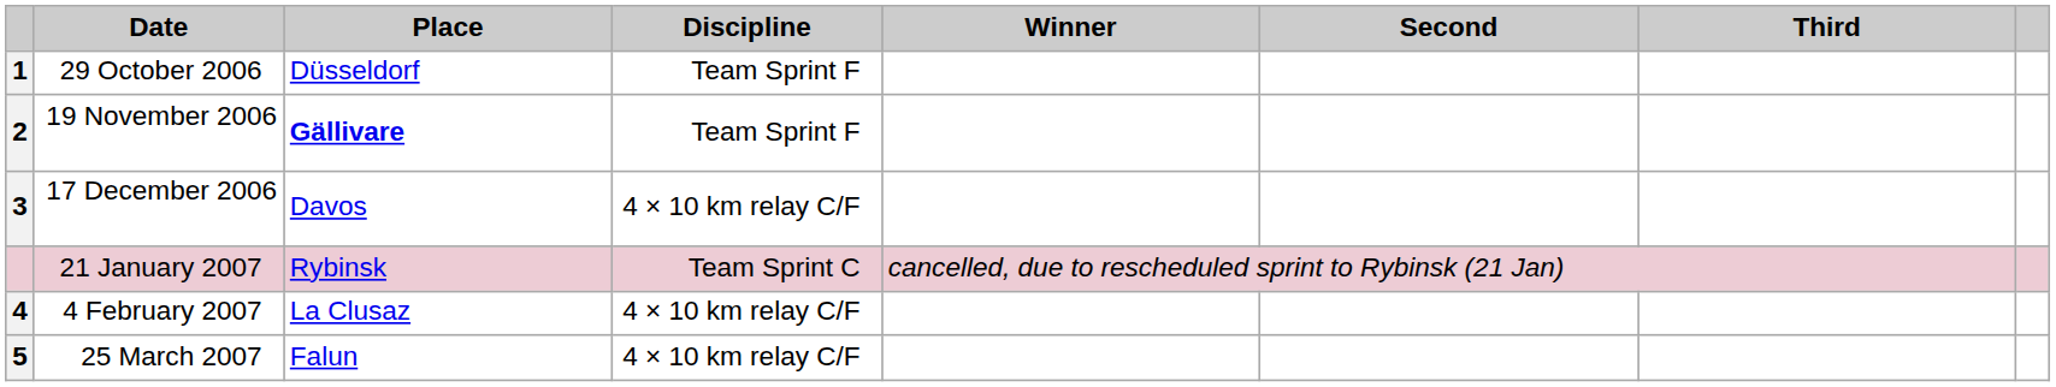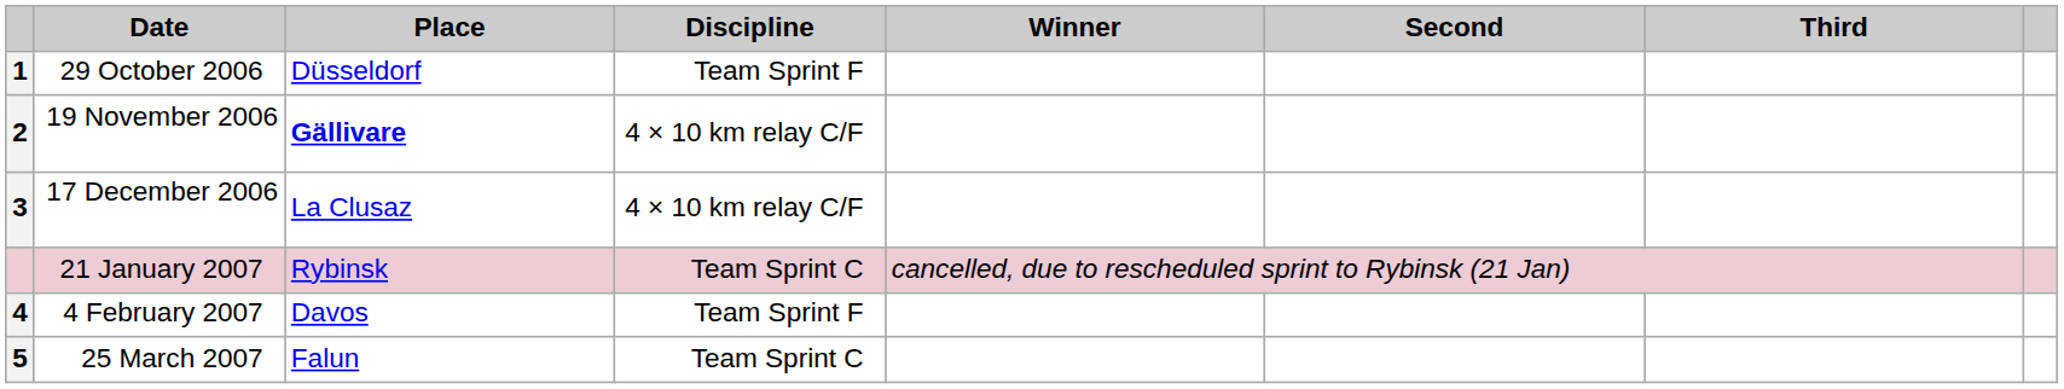19 November 2006 | Discipline: Team Sprint F -> 4 × 10 km relay C/F
17 December 2006 | Place: Davos -> La Clusaz
4 February 2007 | Place: La Clusaz -> Davos
4 February 2007 | Discipline: 4 × 10 km relay C/F -> Team Sprint F
25 March 2007 | Discipline: 4 × 10 km relay C/F -> Team Sprint C
